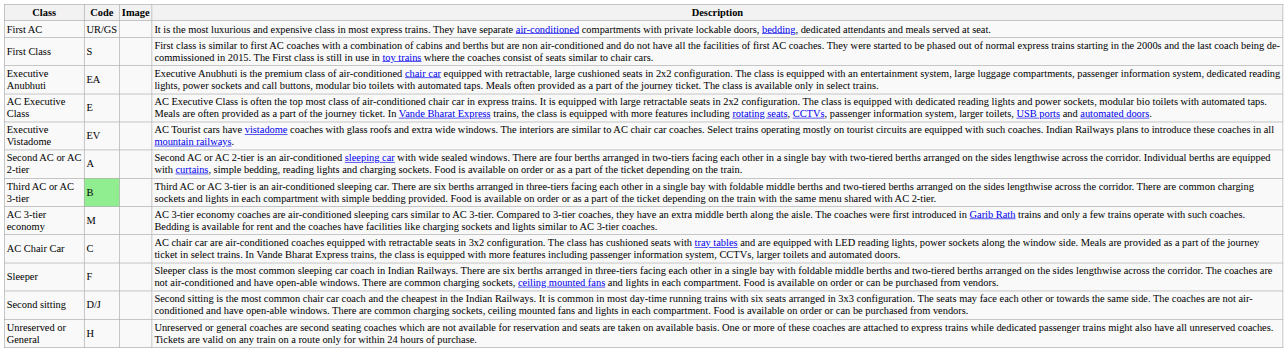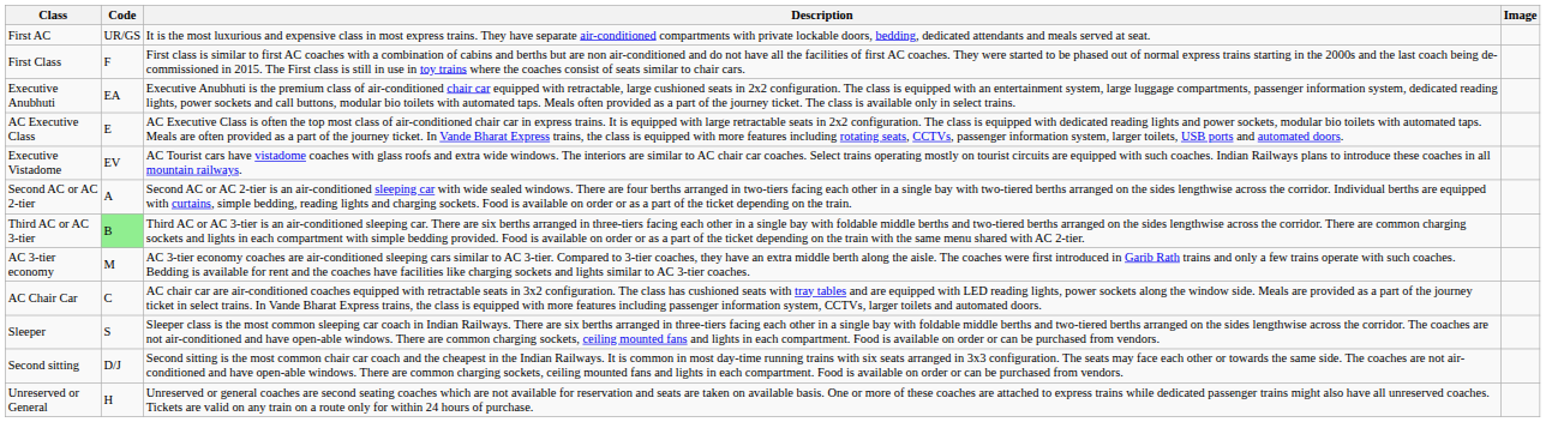columns swapped: Image <-> Description
First Class | Code: S -> F
Sleeper | Code: F -> S
